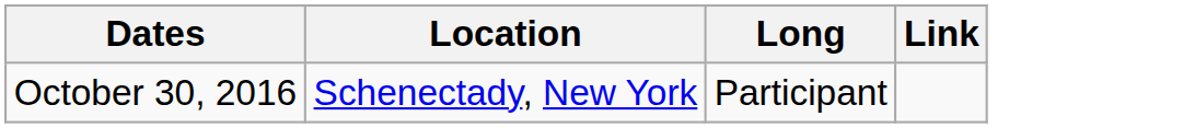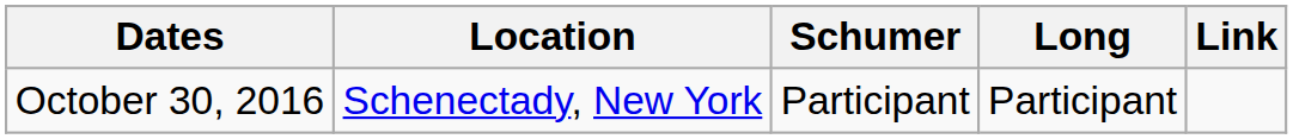+ column: Schumer | Participant
